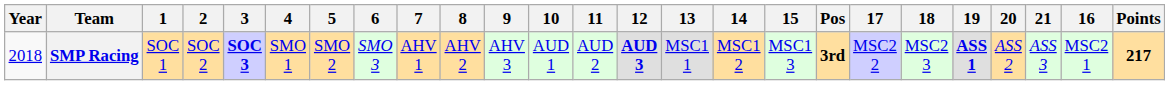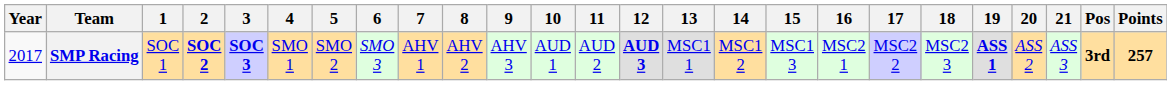columns swapped: 16 <-> Pos
SMP Racing | Year: 2018 -> 2017
SMP Racing | 2: normal -> bold
SMP Racing | Points: 217 -> 257
